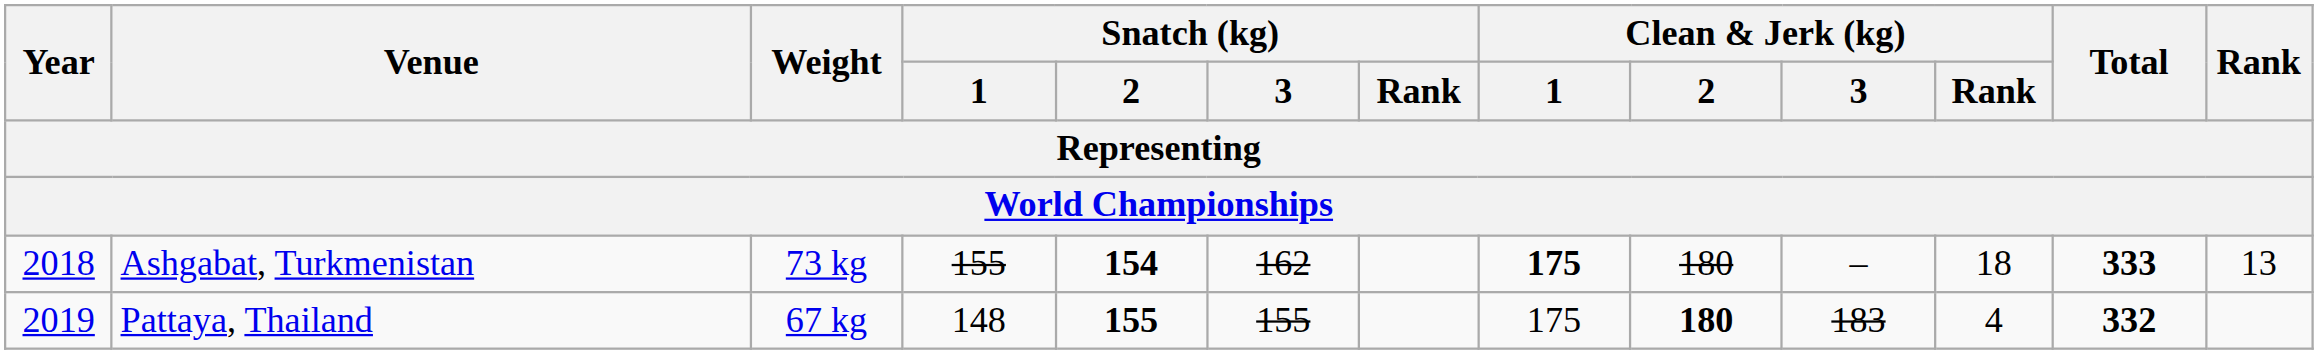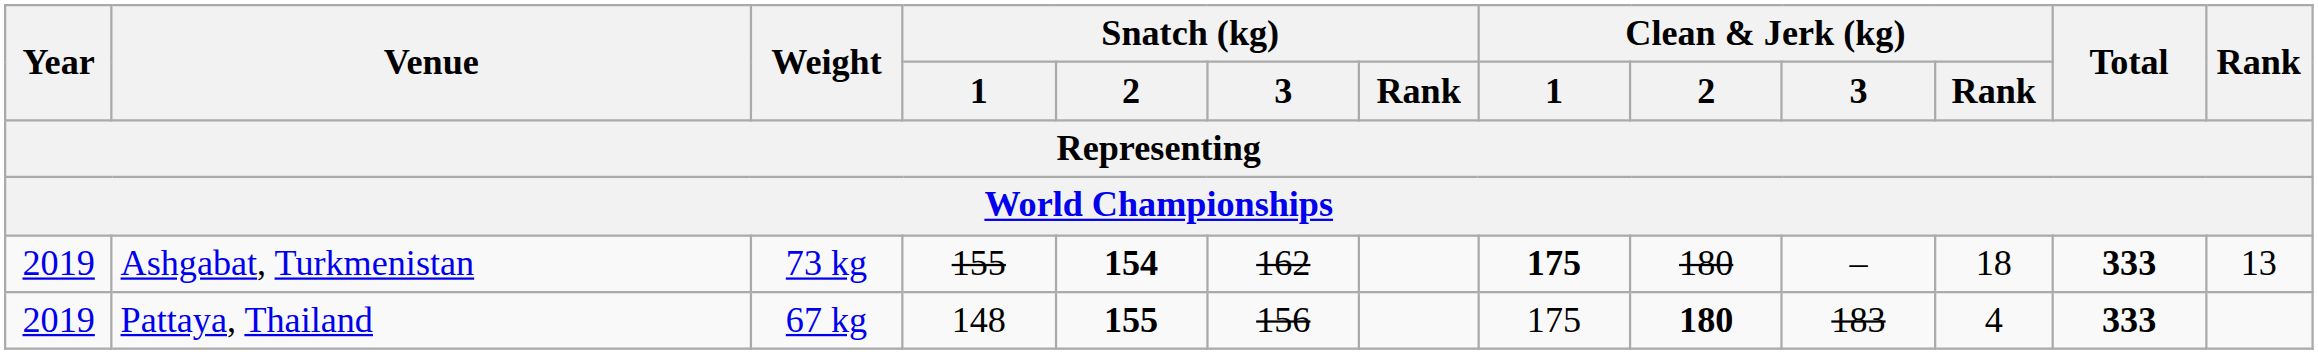Ashgabat, Turkmenistan | Year: 2018 -> 2019
Pattaya, Thailand | Snatch (kg) / 3: 155 -> 156
Pattaya, Thailand | Total: 332 -> 333
